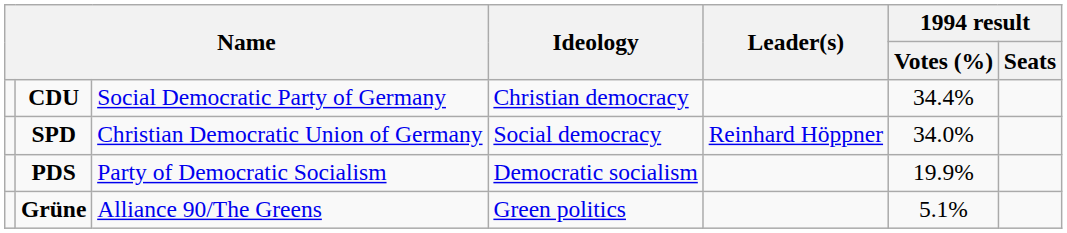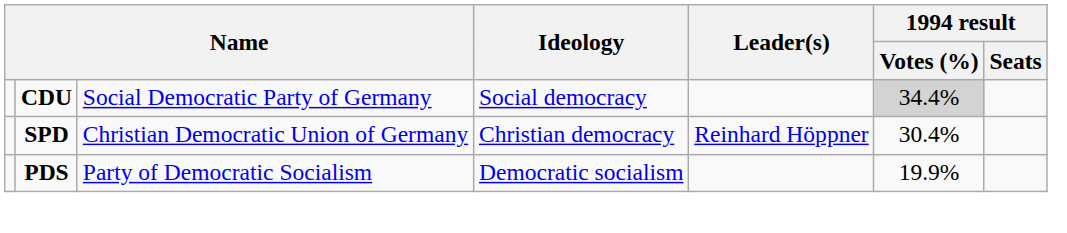CDU | Ideology: Christian democracy -> Social democracy
CDU | 1994 result / Votes (%): no background -> lightgrey background
SPD | Ideology: Social democracy -> Christian democracy
SPD | 1994 result / Votes (%): 34.0% -> 30.4%
- row: Grüne | Alliance 90/The Greens | Green politics | 5.1%
